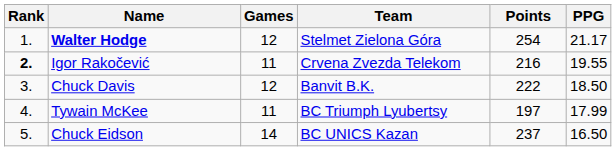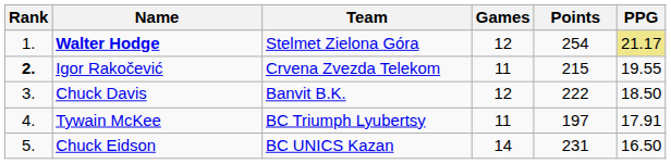columns swapped: Team <-> Games
Walter Hodge | PPG: no background -> khaki background
Igor Rakočević | Points: 216 -> 215
Tywain McKee | PPG: 17.99 -> 17.91
Chuck Eidson | Points: 237 -> 231
